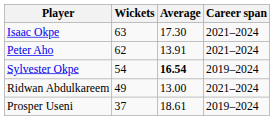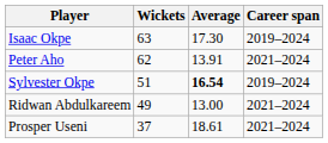Isaac Okpe | Career span: 2021–2024 -> 2019–2024
Sylvester Okpe | Wickets: 54 -> 51
Prosper Useni | Career span: 2019–2024 -> 2021–2024
